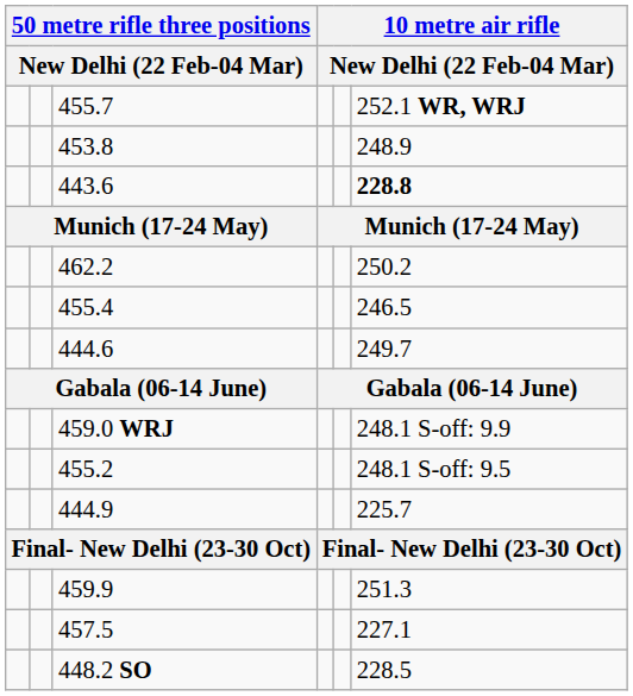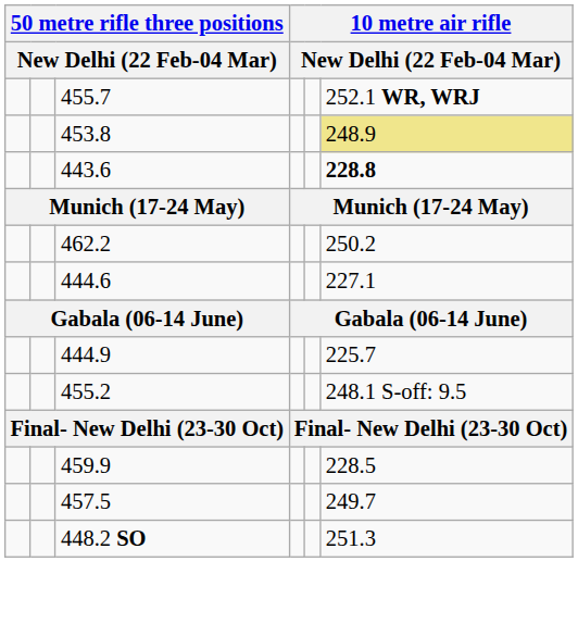453.8 | column 6: no background -> khaki background
- row: 455.4 | 246.5
444.6 | column 6: 249.7 -> 227.1
- row: 459.0 WRJ | 248.1 S-off: 9.9
rows swapped: 455.2 <-> 444.9
459.9 | column 6: 251.3 -> 228.5
457.5 | column 6: 227.1 -> 249.7
448.2 SO | column 6: 228.5 -> 251.3
